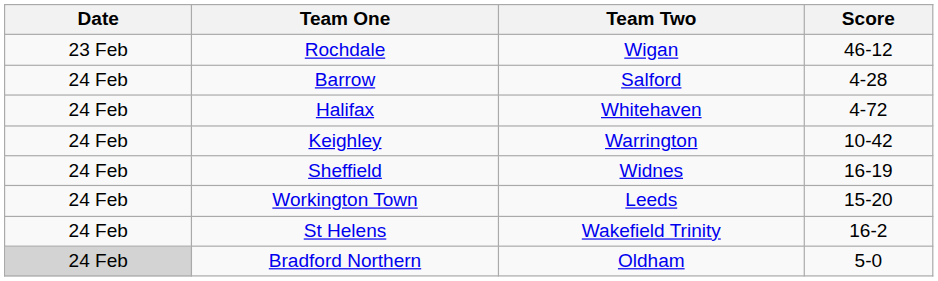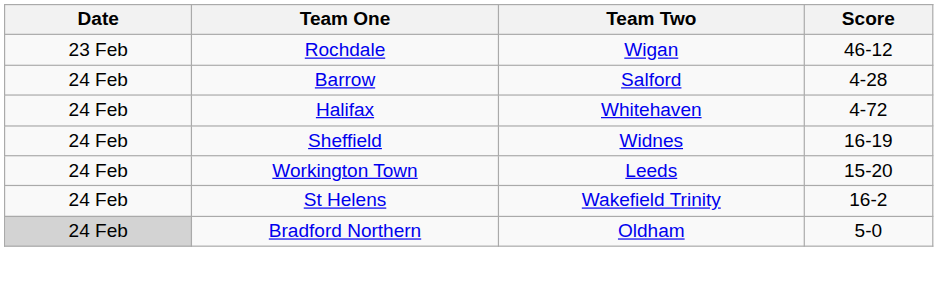- row: 24 Feb | Keighley | Warrington | 10-42
